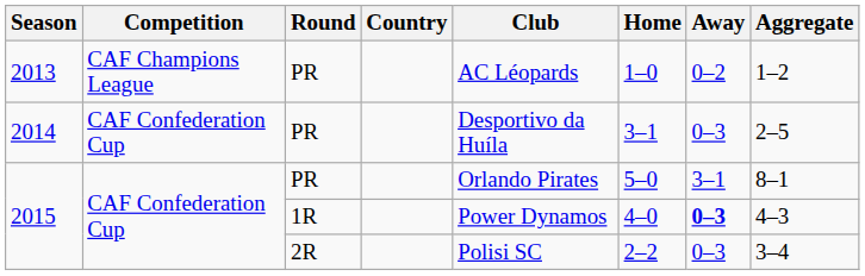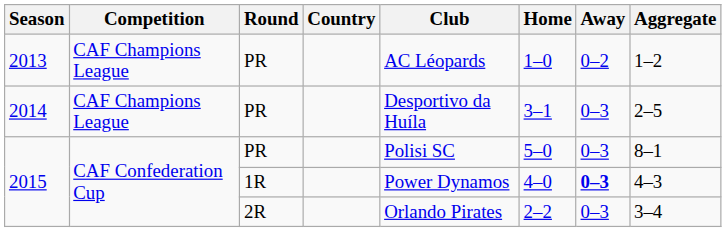2014 | Competition: CAF Confederation Cup -> CAF Champions League
2015 / PR | Club: Orlando Pirates -> Polisi SC
2015 / PR | Away: 3–1 -> 0–3
2015 / 2R | Club: Polisi SC -> Orlando Pirates
